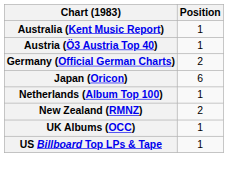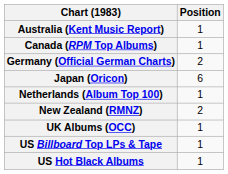- row: Austria (Ö3 Austria Top 40) | 1
+ row: Canada (RPM Top Albums) | 1
+ row: US Hot Black Albums | 1
